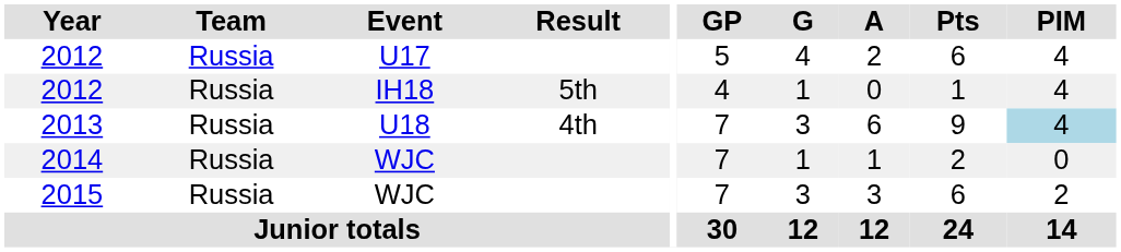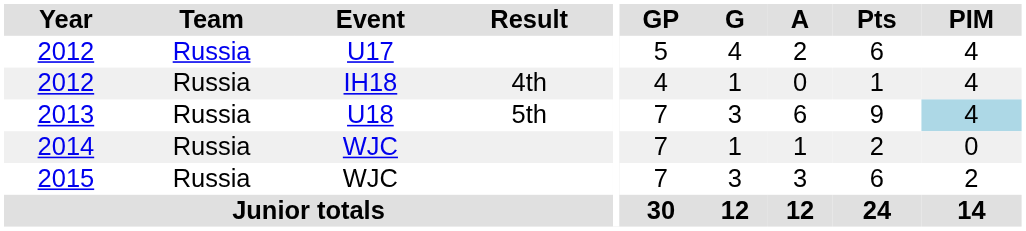2012 / IH18 | Result: 5th -> 4th
2013 | Result: 4th -> 5th
